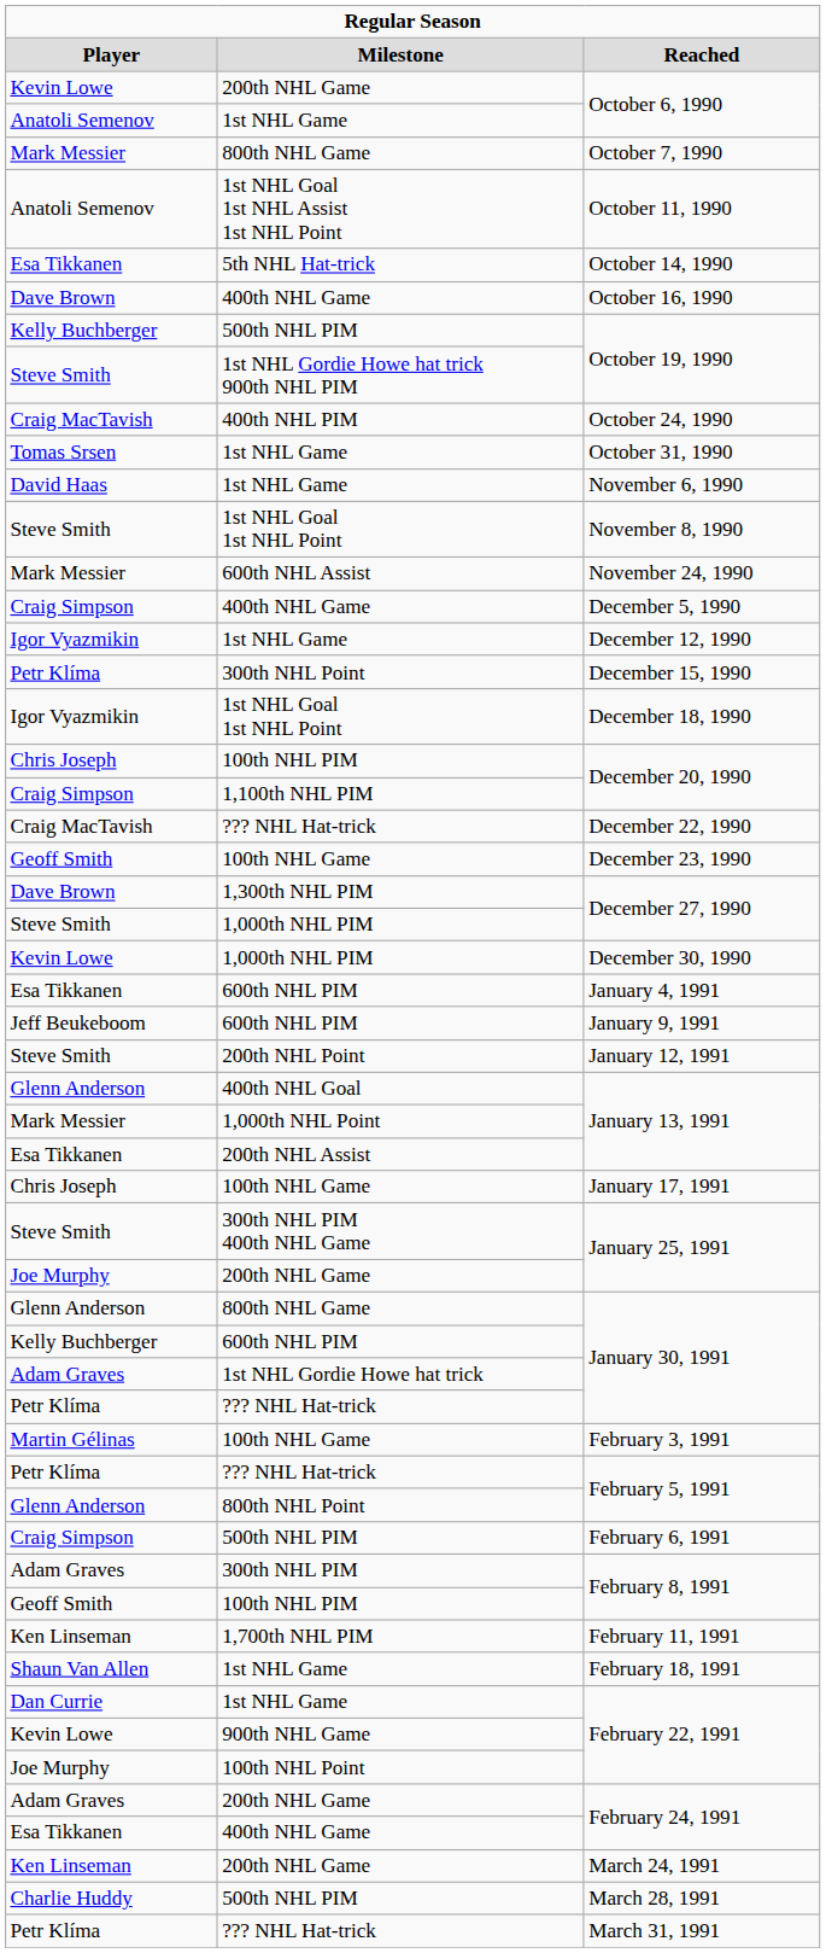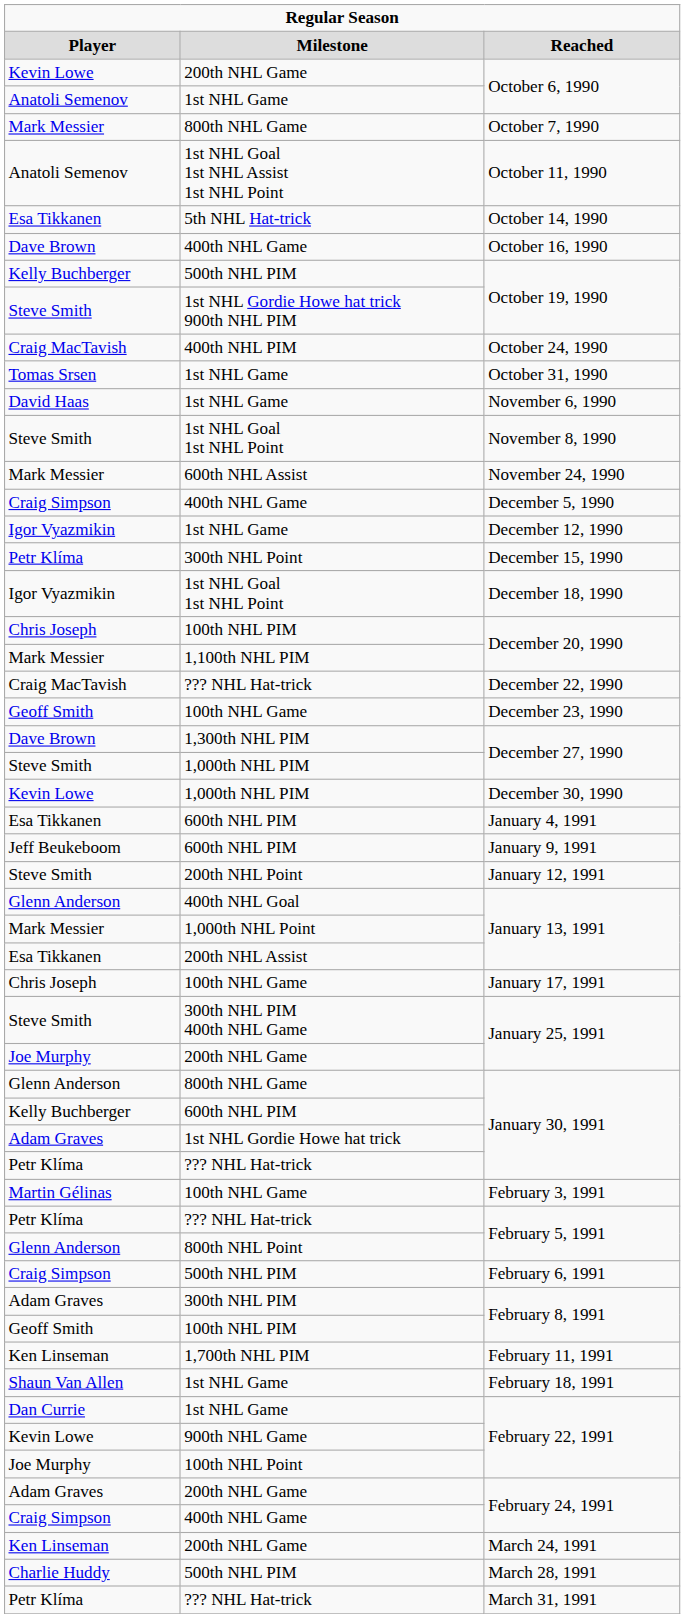1,100th NHL PIM / December 20, 1990 | column 1: Craig Simpson -> Mark Messier
400th NHL Game / February 24, 1991 | column 1: Esa Tikkanen -> Craig Simpson
